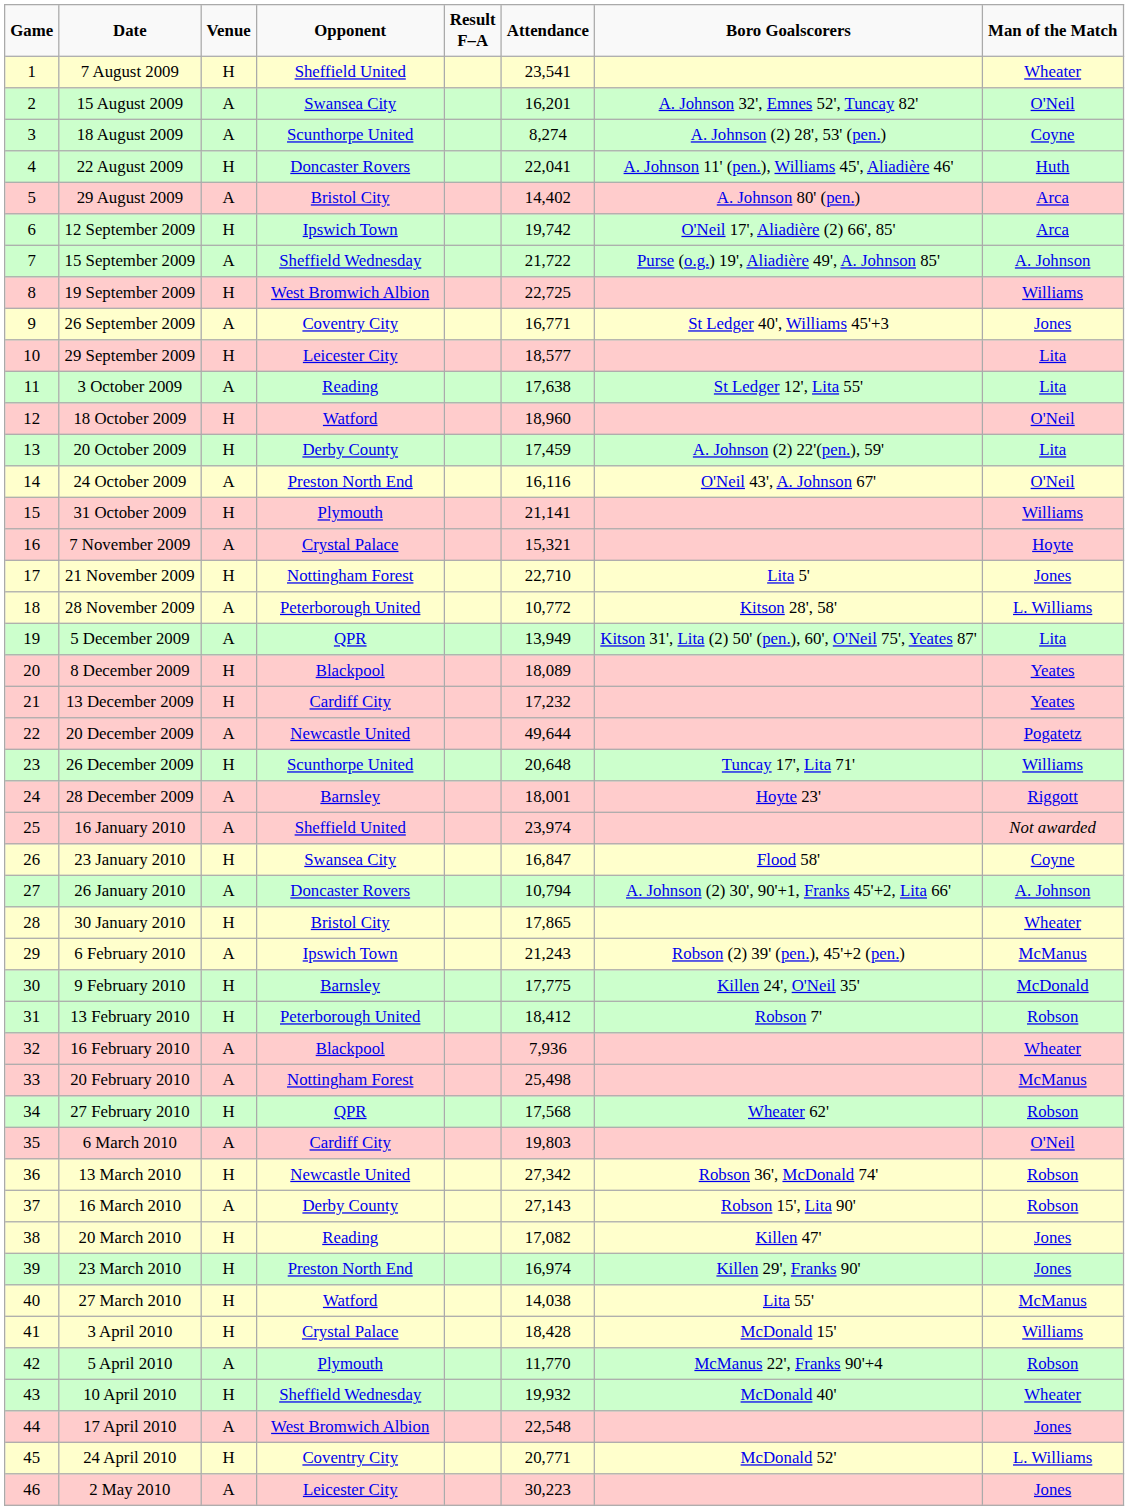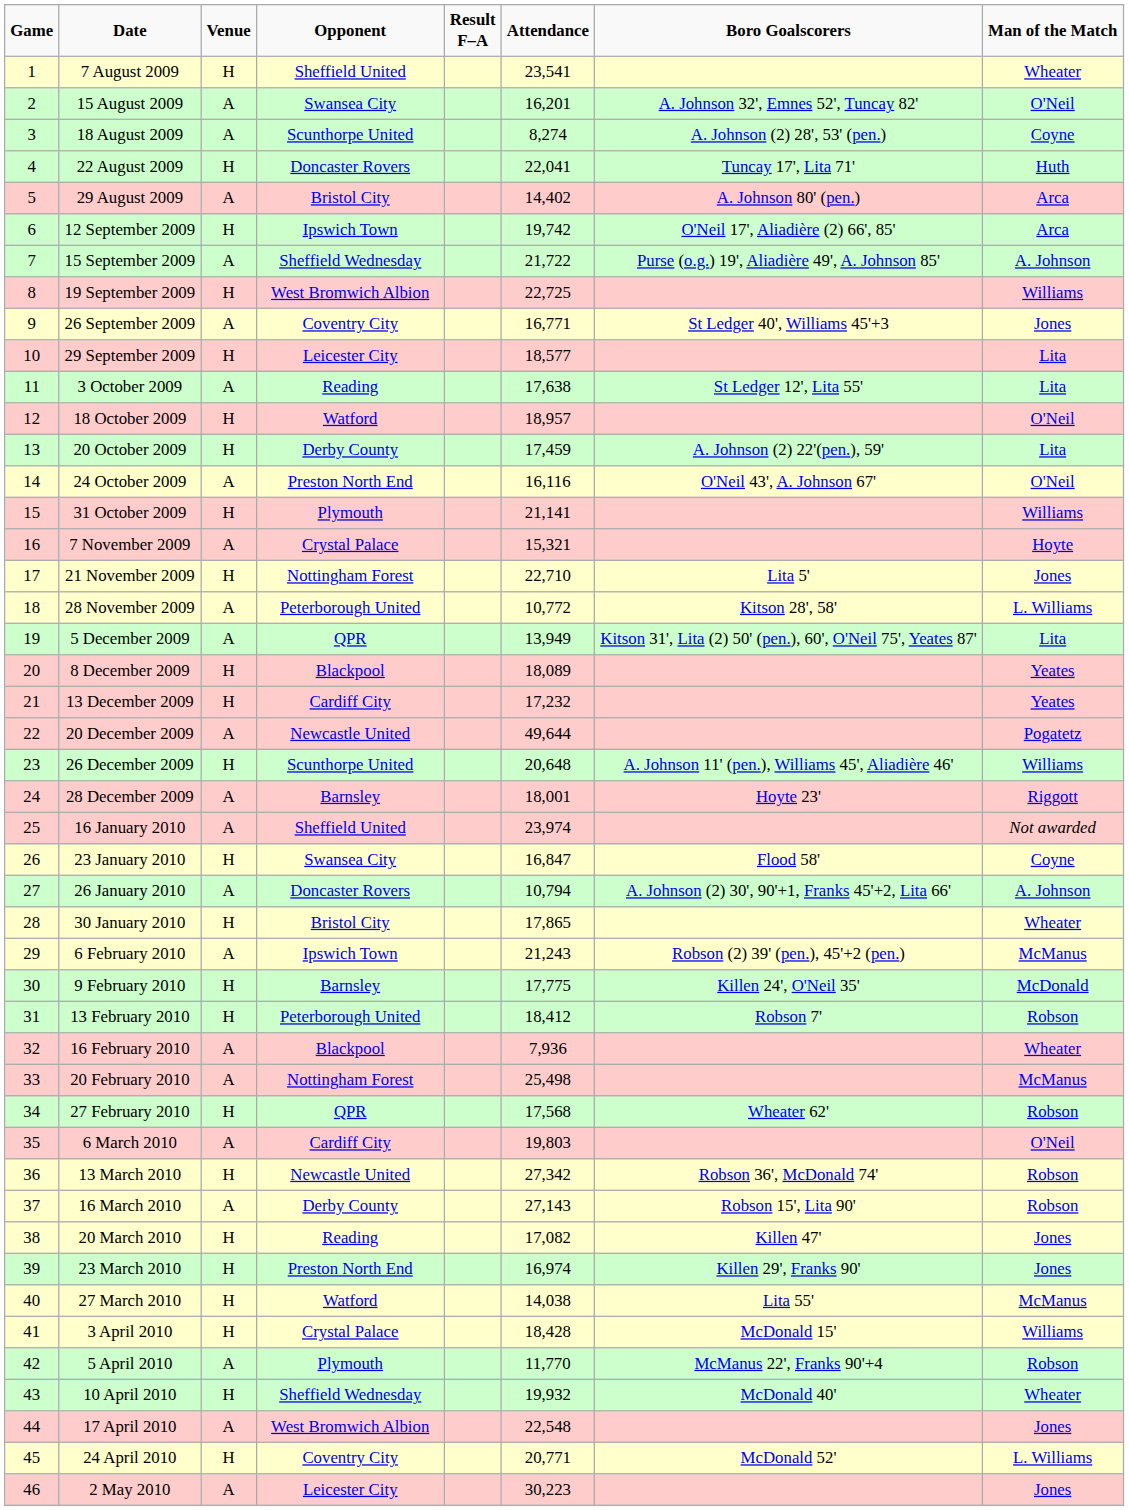22 August 2009 | Boro Goalscorers: A. Johnson 11' (pen.), Williams 45', Aliadière 46' -> Tuncay 17', Lita 71'
18 October 2009 | Attendance: 18,960 -> 18,957
26 December 2009 | Boro Goalscorers: Tuncay 17', Lita 71' -> A. Johnson 11' (pen.), Williams 45', Aliadière 46'
